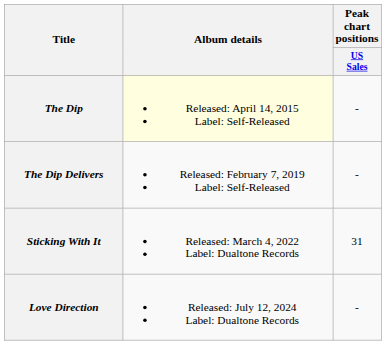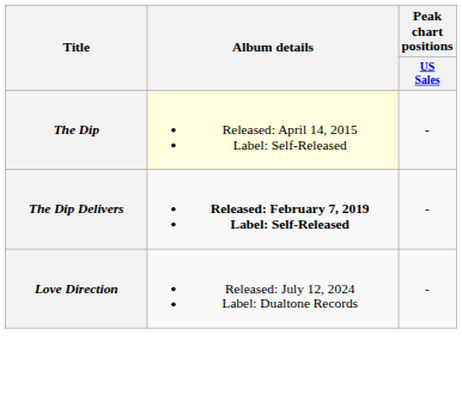The Dip Delivers | Album details: normal -> bold
- row: Sticking With It | Released: March 4, 2022 Label: Dualtone Records | 31
